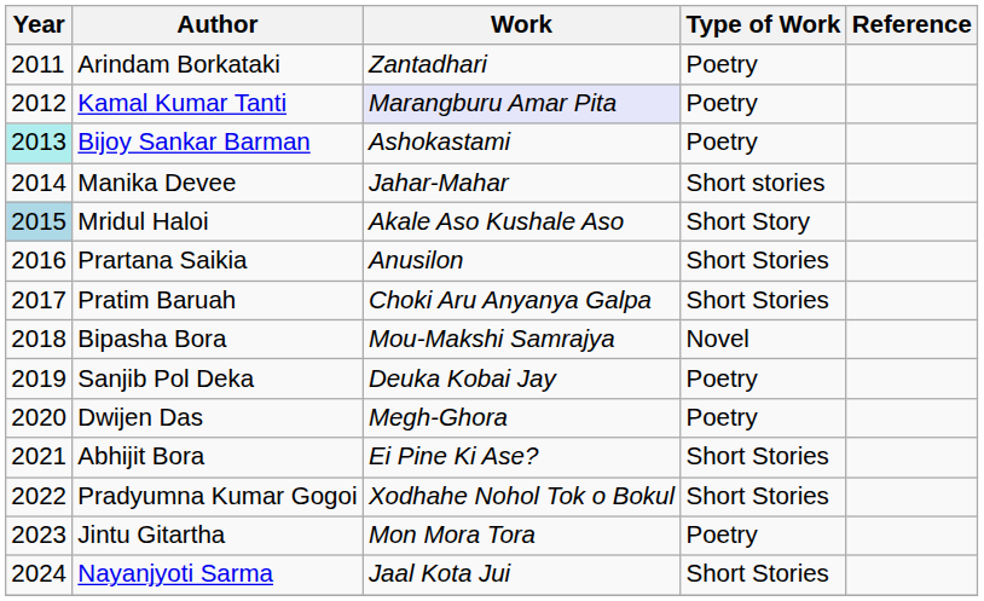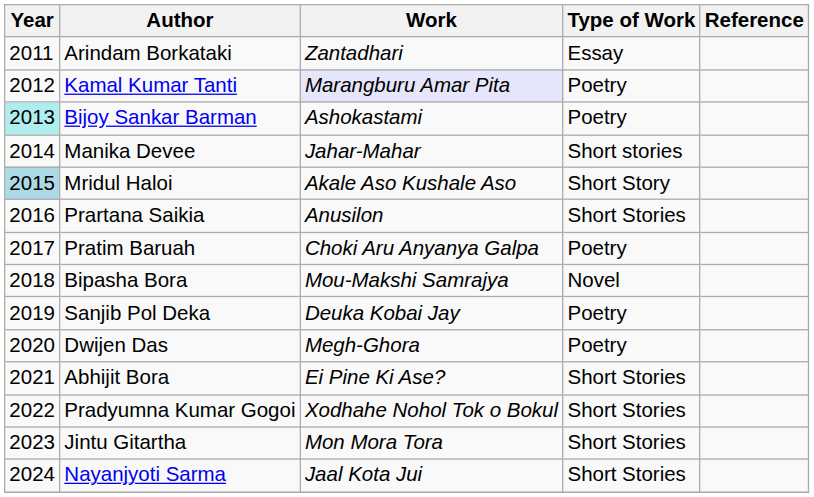Arindam Borkataki | Type of Work: Poetry -> Essay
Pratim Baruah | Type of Work: Short Stories -> Poetry
Jintu Gitartha | Type of Work: Poetry -> Short Stories
